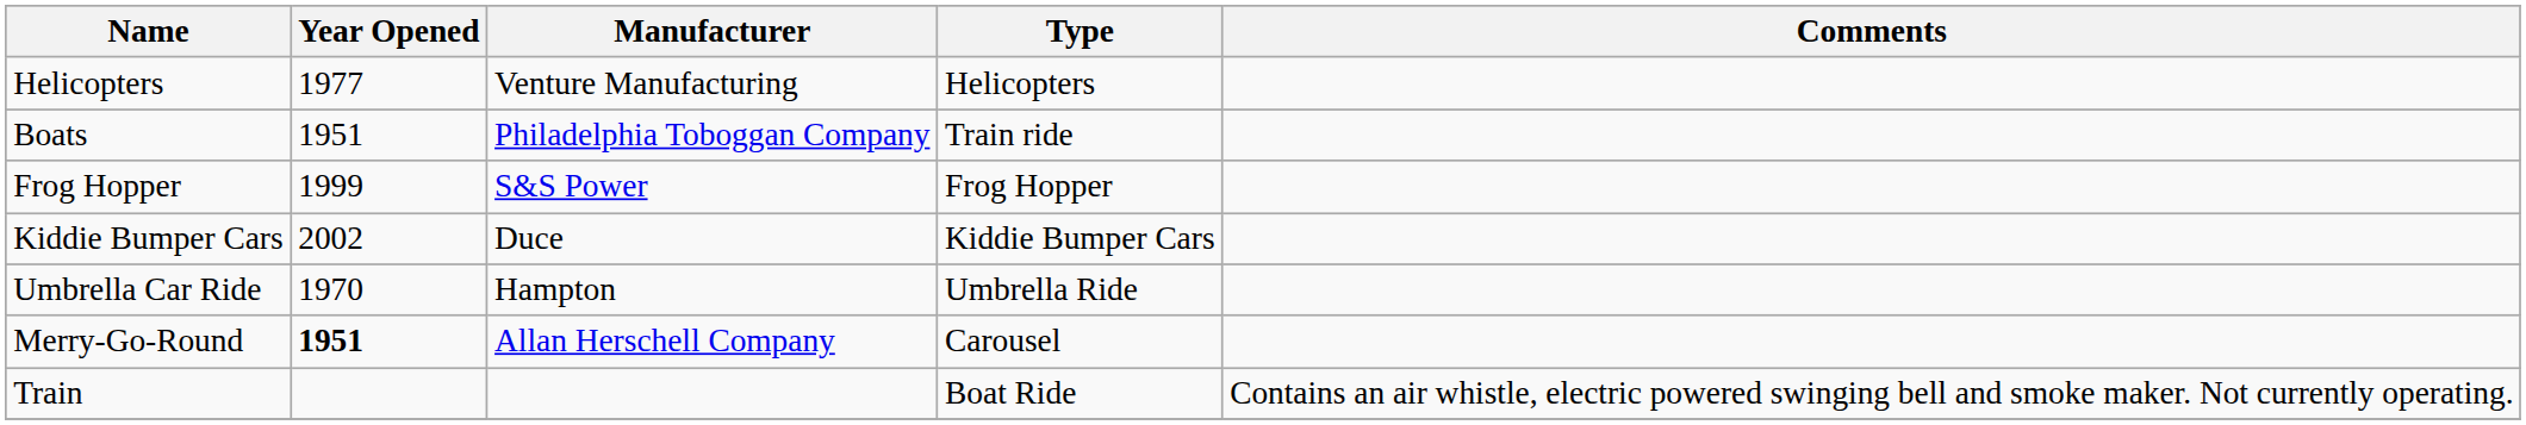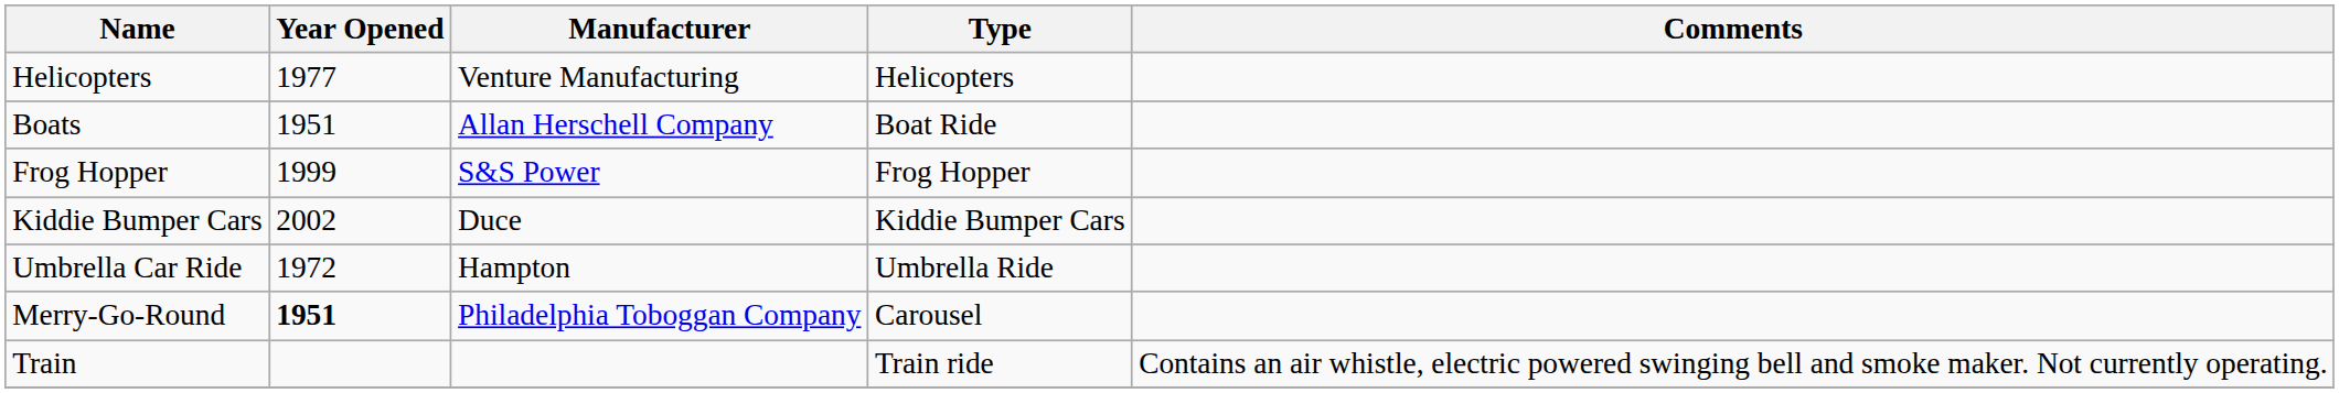Boats | Manufacturer: Philadelphia Toboggan Company -> Allan Herschell Company
Boats | Type: Train ride -> Boat Ride
Umbrella Car Ride | Year Opened: 1970 -> 1972
Merry-Go-Round | Manufacturer: Allan Herschell Company -> Philadelphia Toboggan Company
Train | Type: Boat Ride -> Train ride
